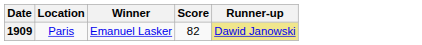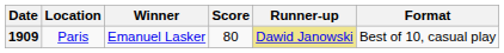+ column: Format | Best of 10, casual play
1909 | Score: 82 -> 80
